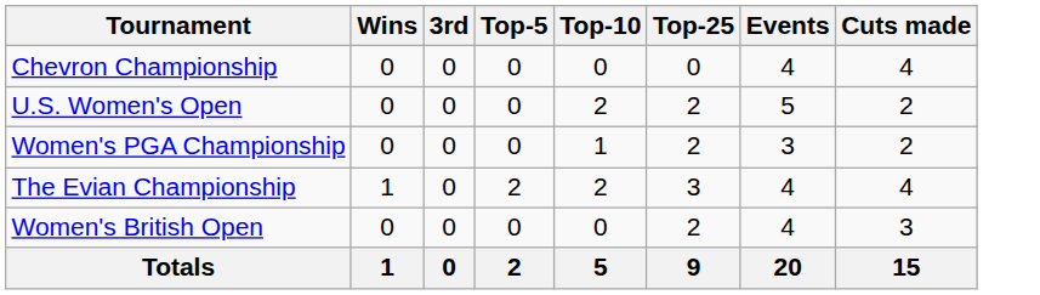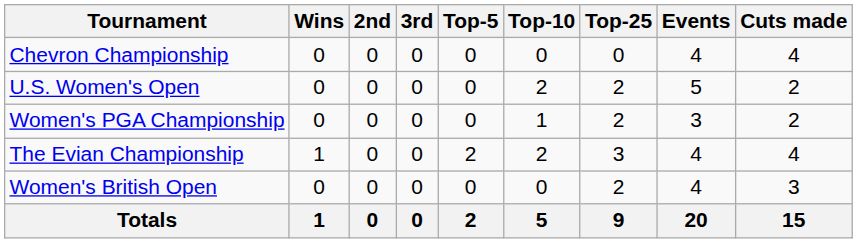+ column: 2nd | 0 | 0 | 0 | 0 | 0 | 0
